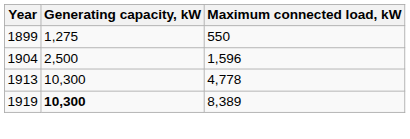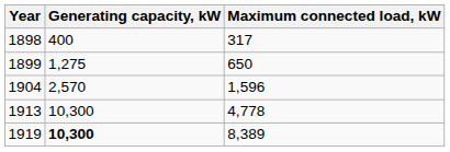+ row: 1898 | 400 | 317
1899 | Maximum connected load, kW: 550 -> 650
1904 | Generating capacity, kW: 2,500 -> 2,570
